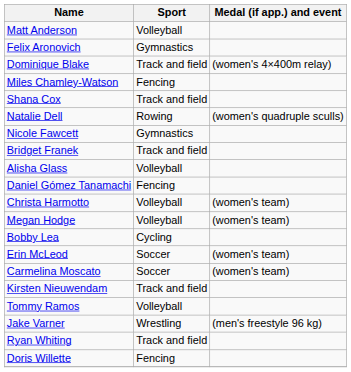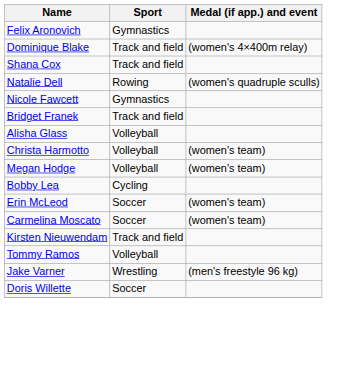- row: Matt Anderson | Volleyball
- row: Miles Chamley-Watson | Fencing
- row: Daniel Gómez Tanamachi | Fencing
- row: Ryan Whiting | Track and field
Doris Willette | Sport: Fencing -> Soccer
